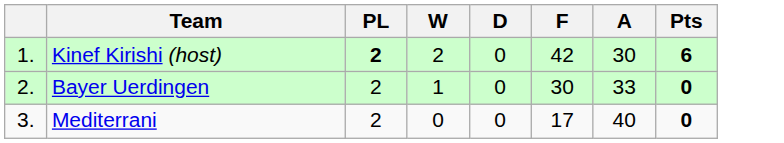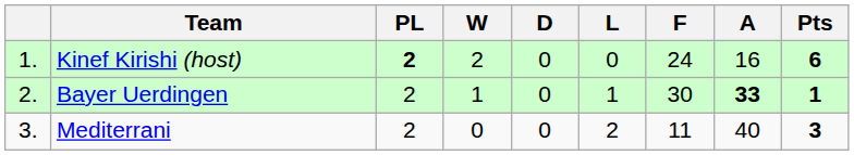+ column: L | 0 | 1 | 2
Kinef Kirishi (host) | F: 42 -> 24
Kinef Kirishi (host) | A: 30 -> 16
Bayer Uerdingen | A: normal -> bold
Bayer Uerdingen | Pts: 0 -> 1
Mediterrani | F: 17 -> 11
Mediterrani | Pts: 0 -> 3
